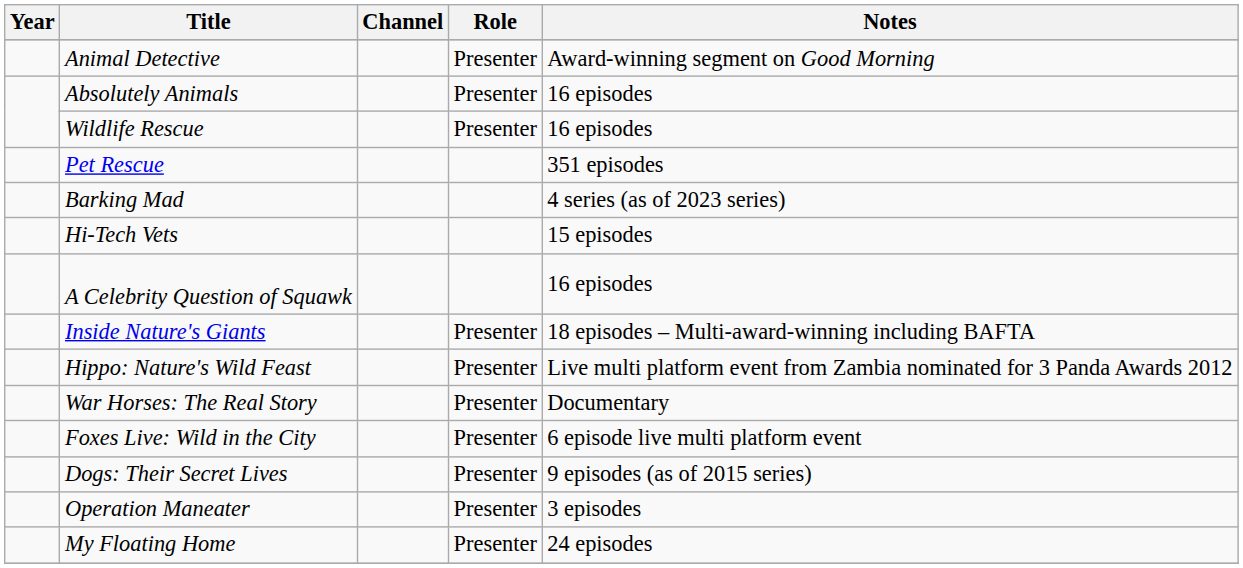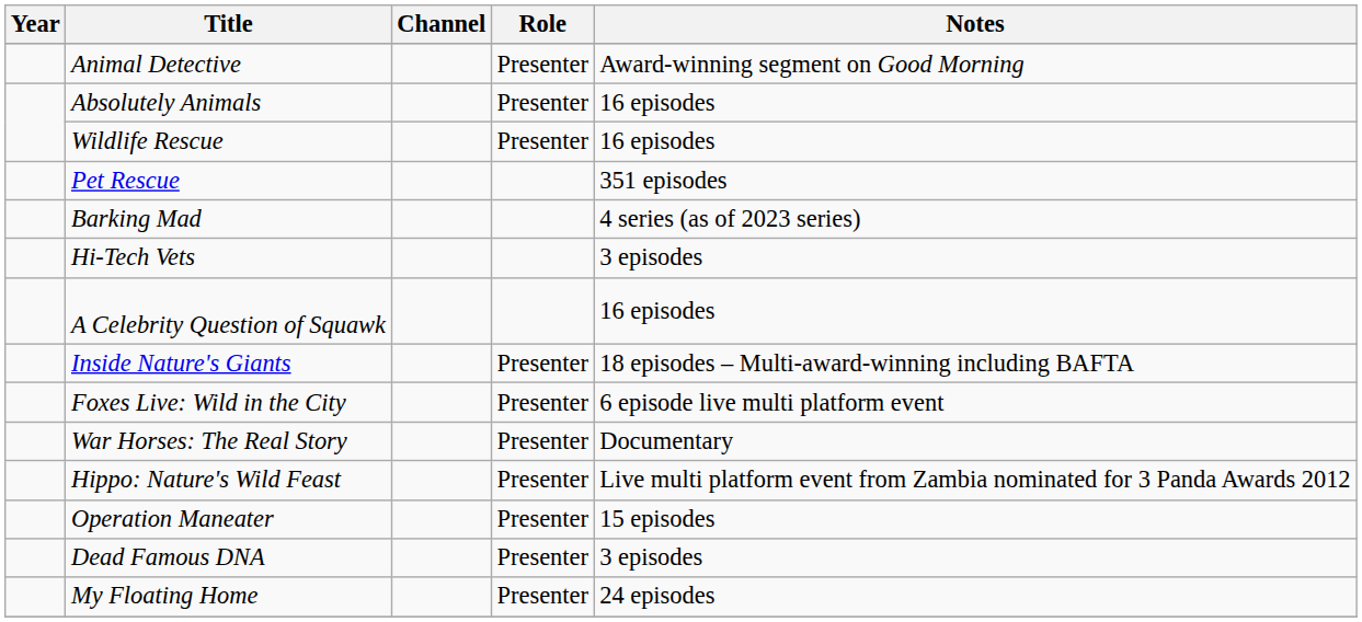Hi-Tech Vets | Notes: 15 episodes -> 3 episodes
rows swapped: Hippo: Nature's Wild Feast <-> Foxes Live: Wild in the City
- row: Dogs: Their Secret Lives | Presenter | 9 episodes (as of 2015 series)
Operation Maneater | Notes: 3 episodes -> 15 episodes
+ row: Dead Famous DNA | Presenter | 3 episodes
